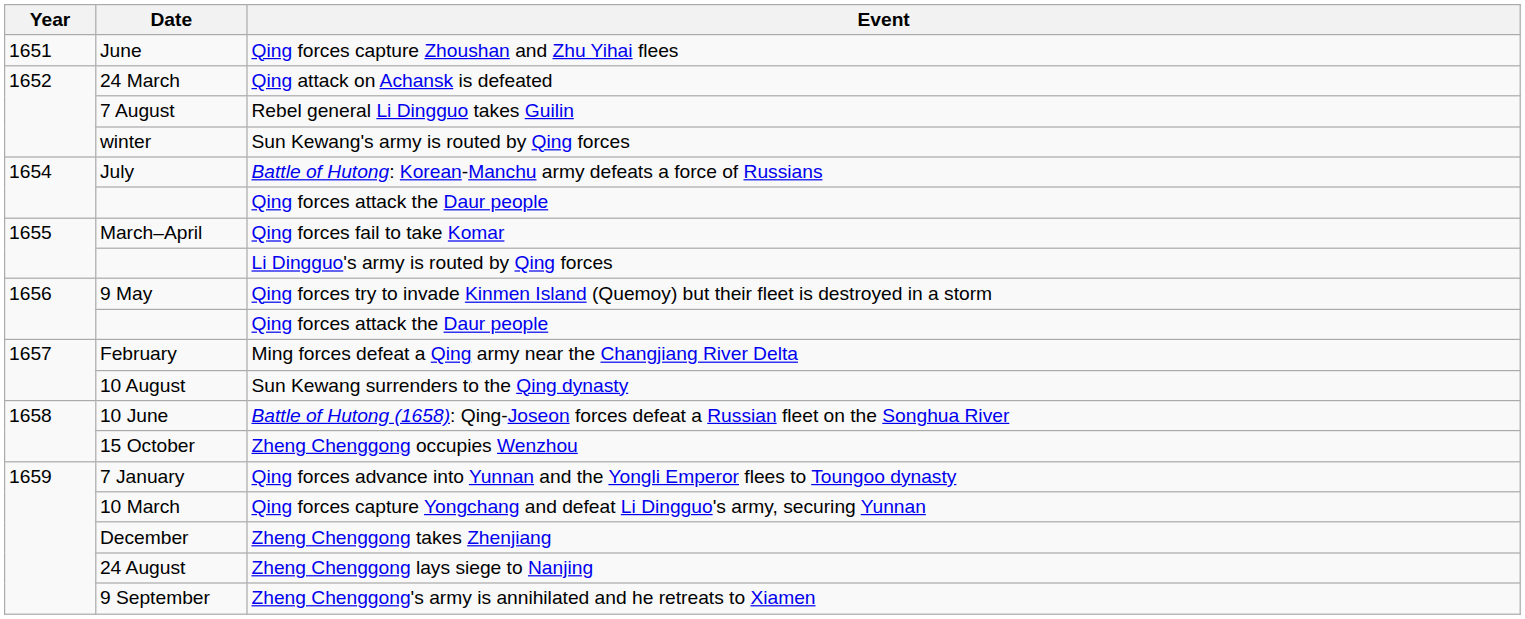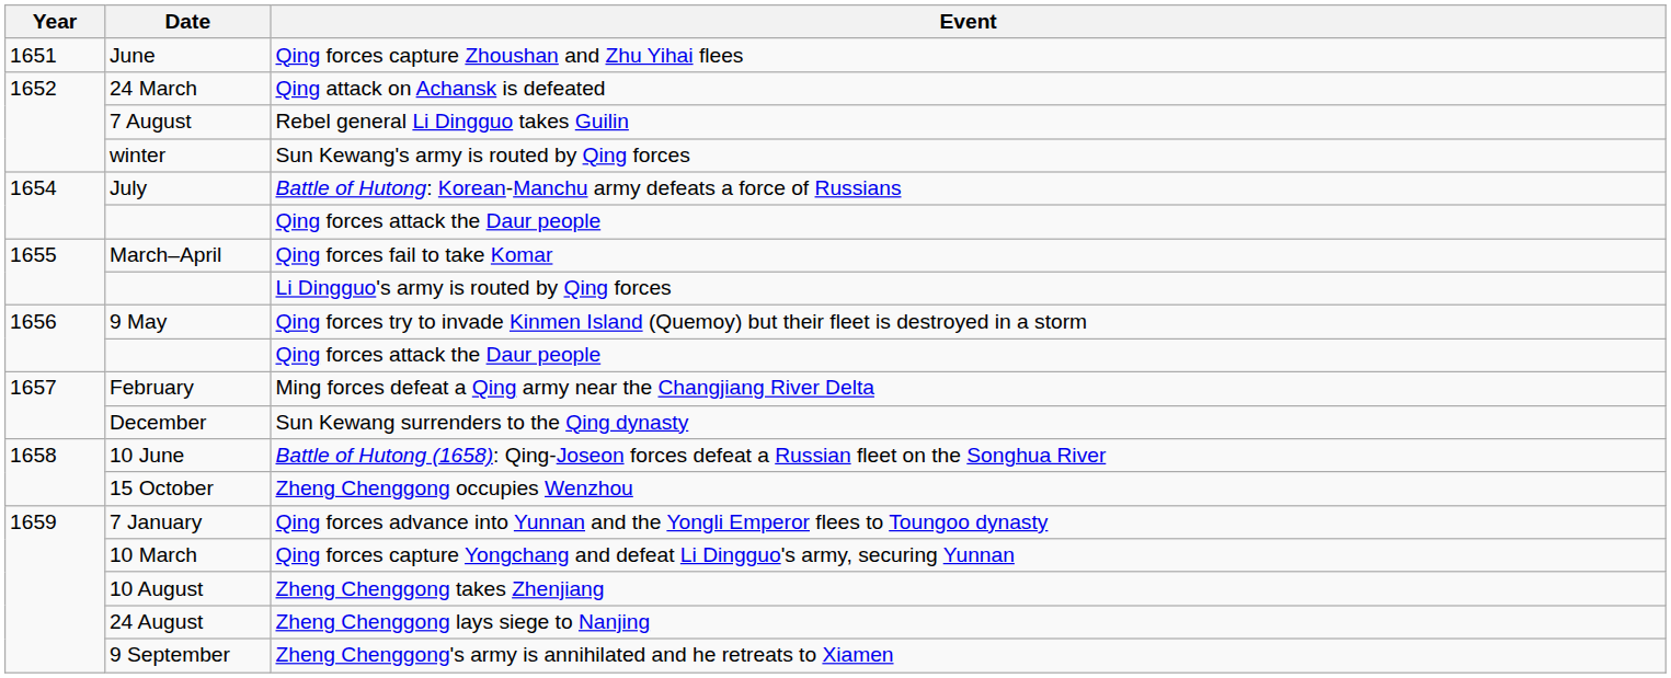Sun Kewang surrenders to the Qing dynasty | Date: 10 August -> December
Zheng Chenggong takes Zhenjiang | Date: December -> 10 August
